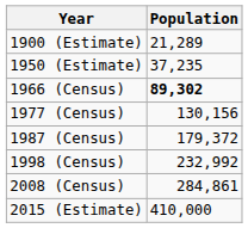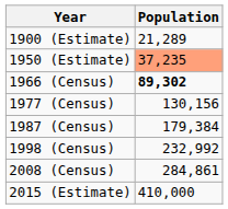1950 (Estimate) | Population: no background -> lightsalmon background
1987 (Census) | Population: 179,372 -> 179,384
